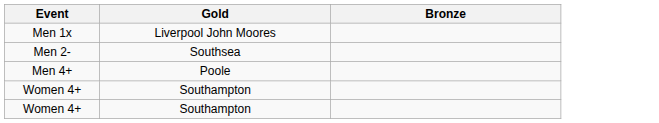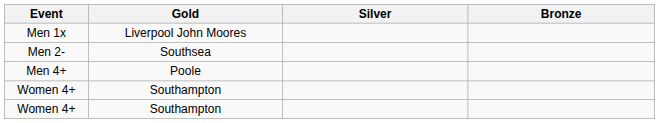+ column: Silver
